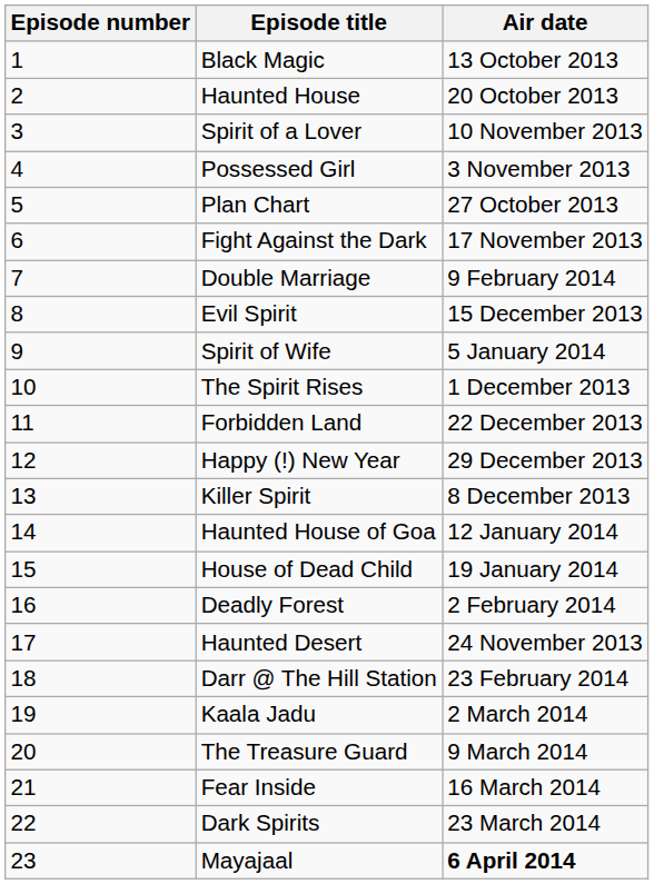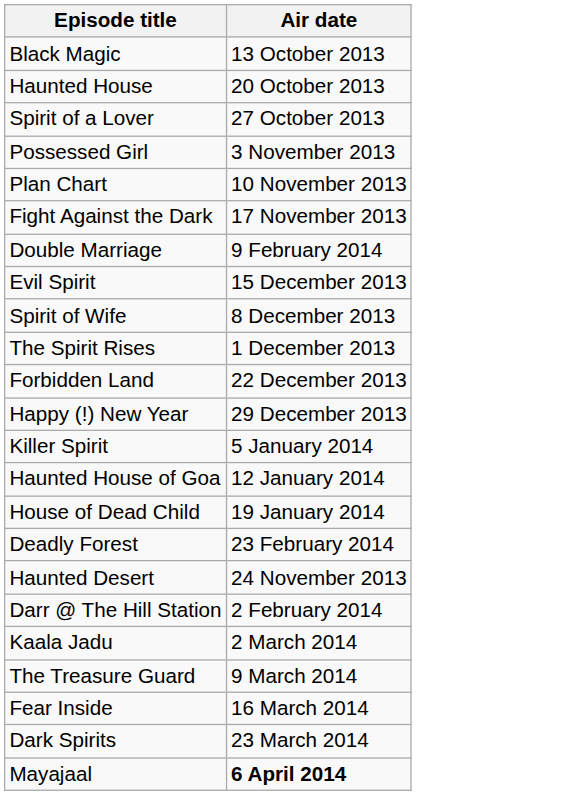- column: Episode number | 1 | 2 | 3 | 4 | 5 | 6 | 7 | 8 | 9 | 10 | 11 | 12 | 13 | 14 | 15 | 16 | 17 | 18 | 19 | 20 | 21 | 22 | 23
Spirit of a Lover | Air date: 10 November 2013 -> 27 October 2013
Plan Chart | Air date: 27 October 2013 -> 10 November 2013
Spirit of Wife | Air date: 5 January 2014 -> 8 December 2013
Killer Spirit | Air date: 8 December 2013 -> 5 January 2014
Deadly Forest | Air date: 2 February 2014 -> 23 February 2014
Darr @ The Hill Station | Air date: 23 February 2014 -> 2 February 2014
